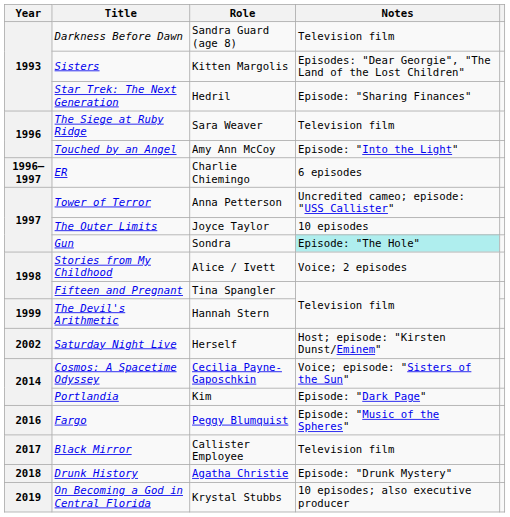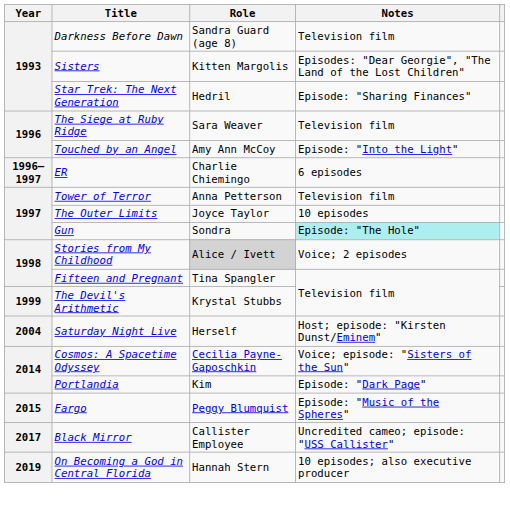Tower of Terror | Notes: Uncredited cameo; episode: "USS Callister" -> Television film
Stories from My Childhood | Role: no background -> lightgrey background
The Devil's Arithmetic | Role: Hannah Stern -> Krystal Stubbs
Saturday Night Live | Year: 2002 -> 2004
Fargo | Year: 2016 -> 2015
Black Mirror | Notes: Television film -> Uncredited cameo; episode: "USS Callister"
- row: 2018 | Drunk History | Agatha Christie | Episode: "Drunk Mystery"
On Becoming a God in Central Florida | Role: Krystal Stubbs -> Hannah Stern
